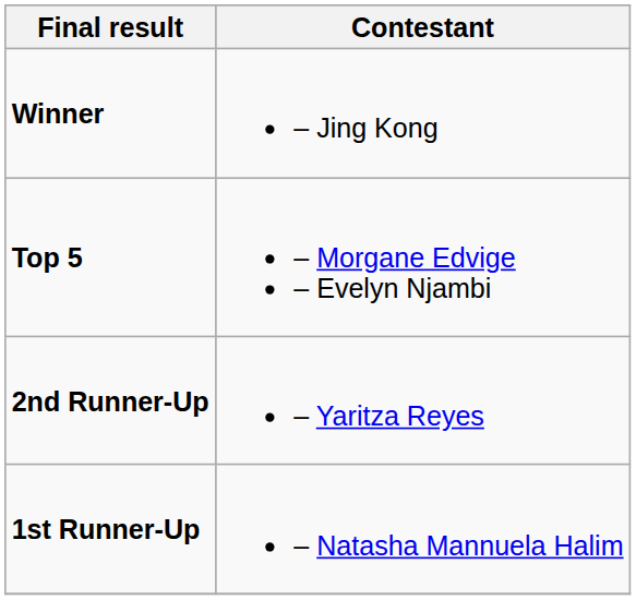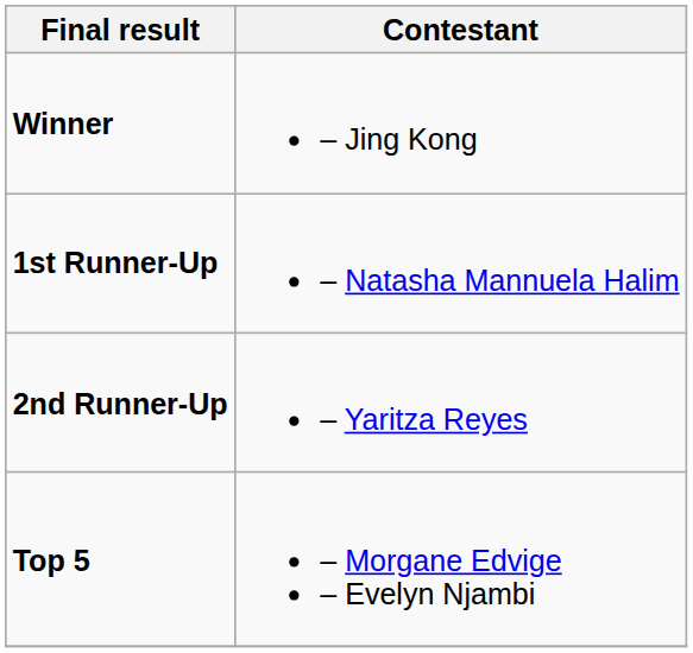rows swapped: 1st Runner-Up <-> Top 5
